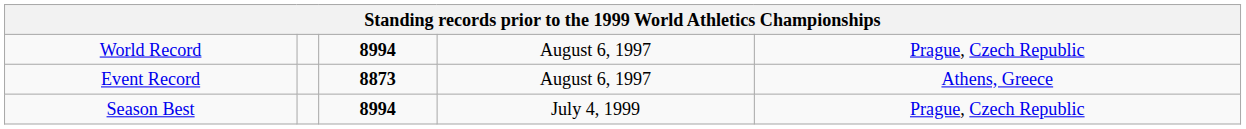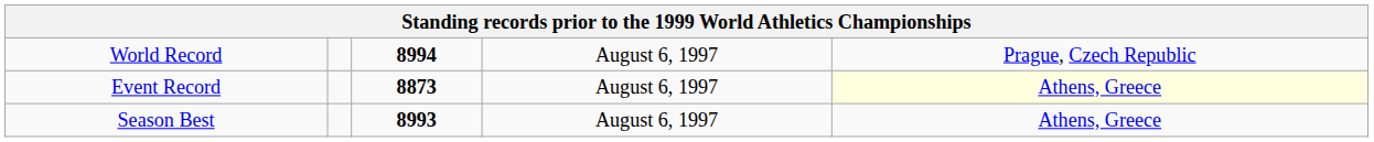Event Record | column 5: no background -> lightyellow background
Season Best | column 3: 8994 -> 8993
Season Best | column 4: July 4, 1999 -> August 6, 1997
Season Best | column 5: Prague, Czech Republic -> Athens, Greece
